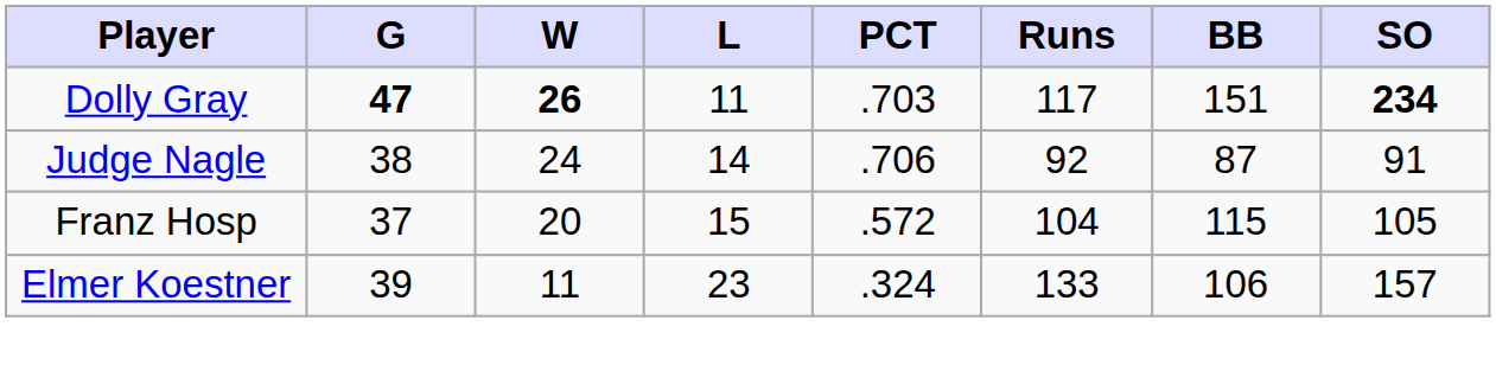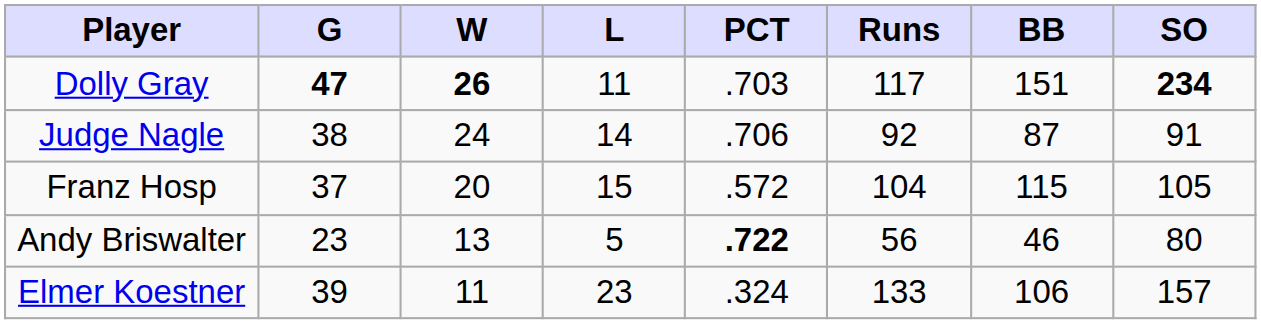+ row: Andy Briswalter | 23 | 13 | 5 | .722 | 56 | 46 | 80
